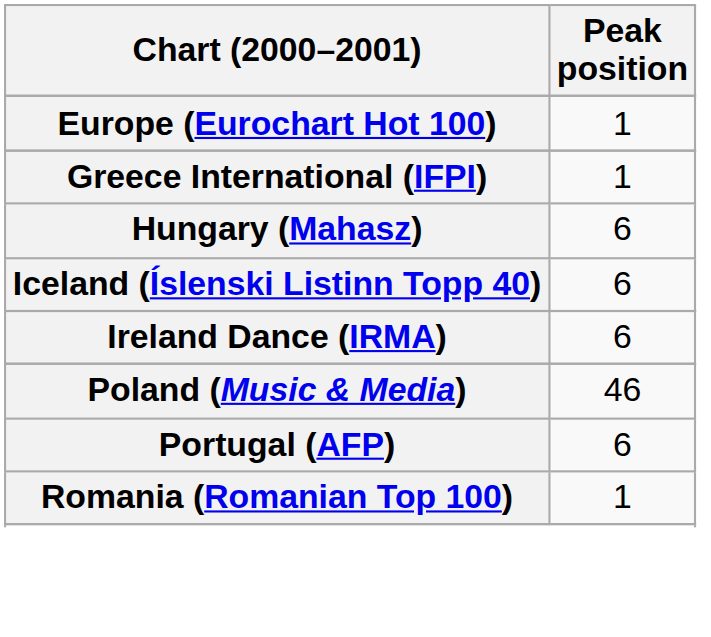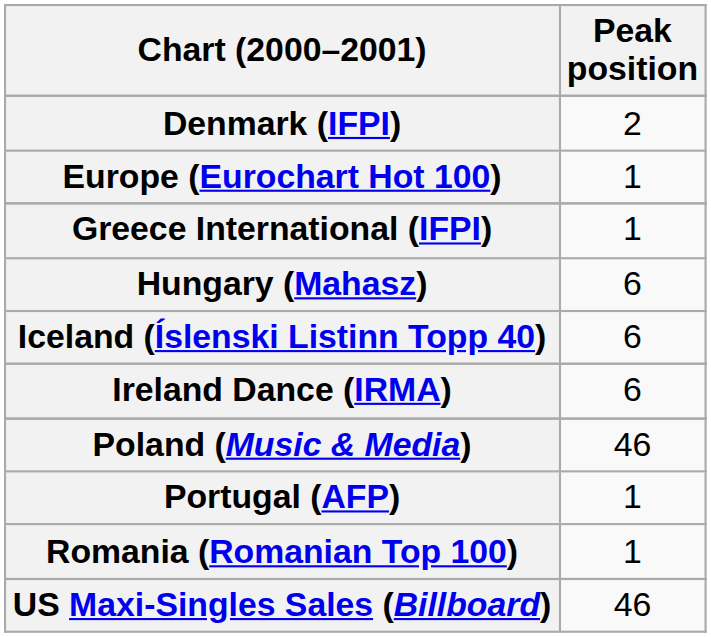+ row: Denmark (IFPI) | 2
Portugal (AFP) | Peak position: 6 -> 1
+ row: US Maxi-Singles Sales (Billboard) | 46
